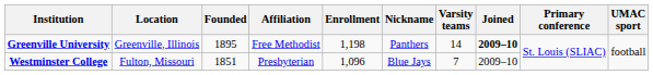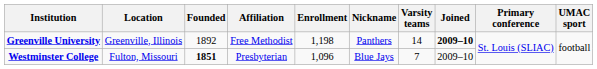Greenville University | Founded: 1895 -> 1892
Westminster College | Founded: normal -> bold
